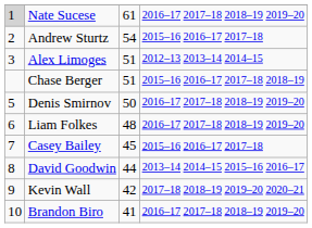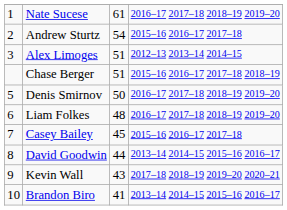Nate Sucese | column 1: lightgrey background -> no background
Kevin Wall | column 3: 42 -> 43
Brandon Biro | column 4: 2016–17 2017–18 2018–19 2019–20 -> 2013–14 2014–15 2015–16 2016–17
